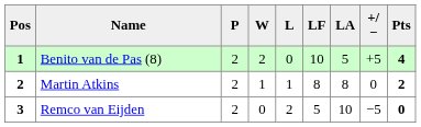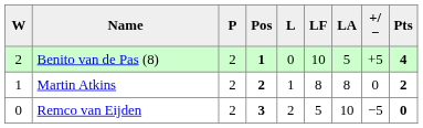columns swapped: Pos <-> W
